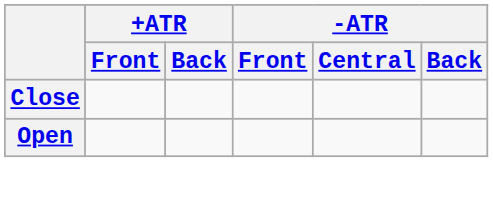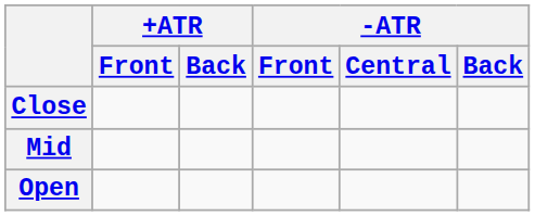+ row: Mid
